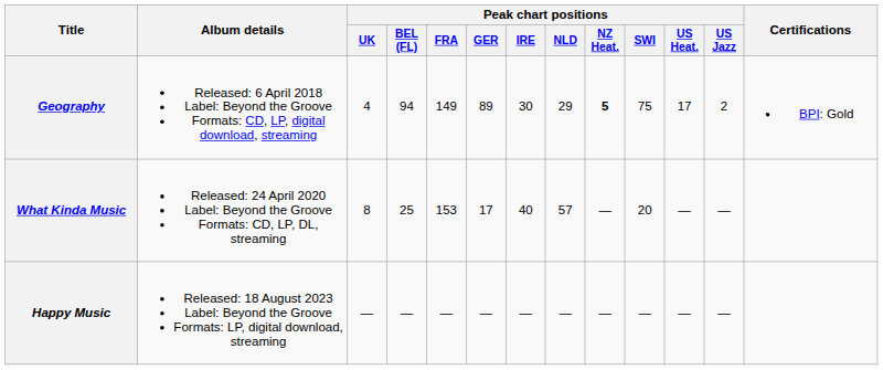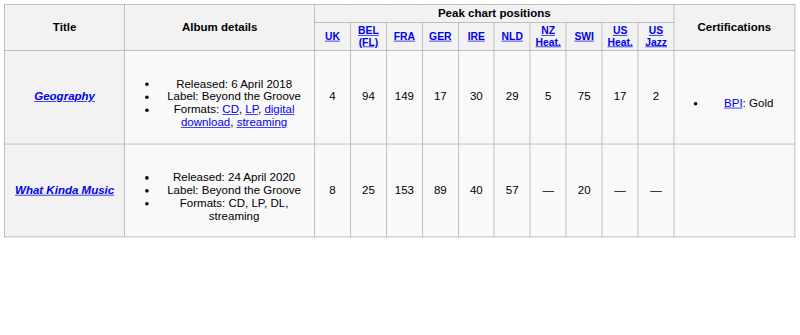Geography | Peak chart positions / GER: 89 -> 17
Geography | Peak chart positions / NZ Heat.: bold -> normal
What Kinda Music | Peak chart positions / GER: 17 -> 89
- row: Happy Music | Released: 18 August 2023 Label: Beyond the Groove Formats: LP, digital download, streaming | — | — | — | — | — | — | — | — | — | —
